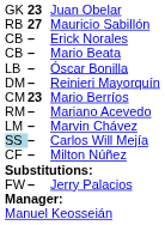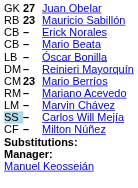Juan Obelar | column 2: 23 -> 27
Mauricio Sabillón | column 2: 27 -> 23
- row: FW | – | Jerry Palacios
